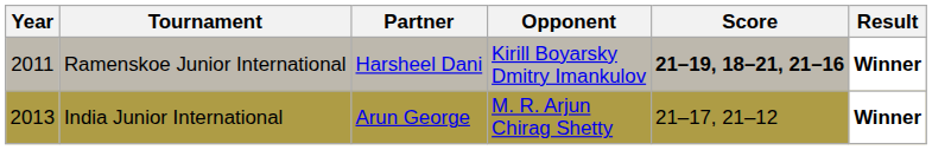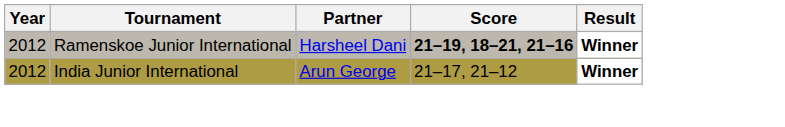- column: Opponent | Kirill Boyarsky Dmitry Imankulov | M. R. Arjun Chirag Shetty
Ramenskoe Junior International | Year: 2011 -> 2012
India Junior International | Year: 2013 -> 2012
